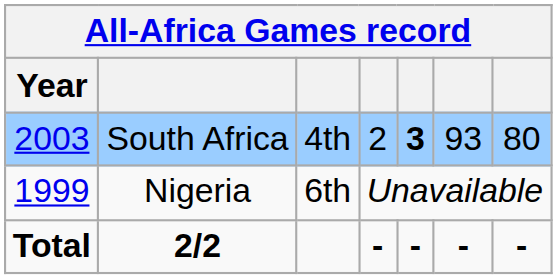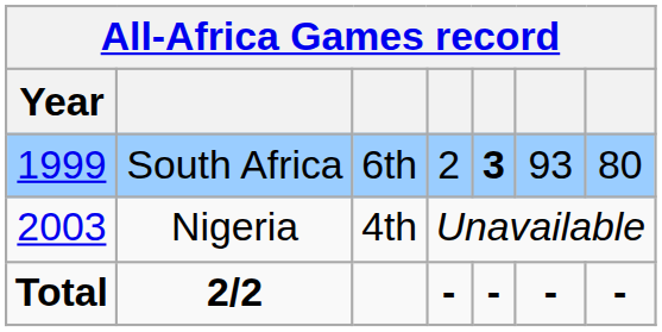South Africa | Year: 2003 -> 1999
South Africa | column 3: 4th -> 6th
Nigeria | Year: 1999 -> 2003
Nigeria | column 3: 6th -> 4th
